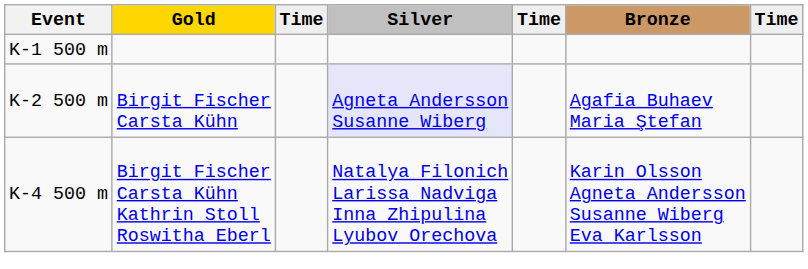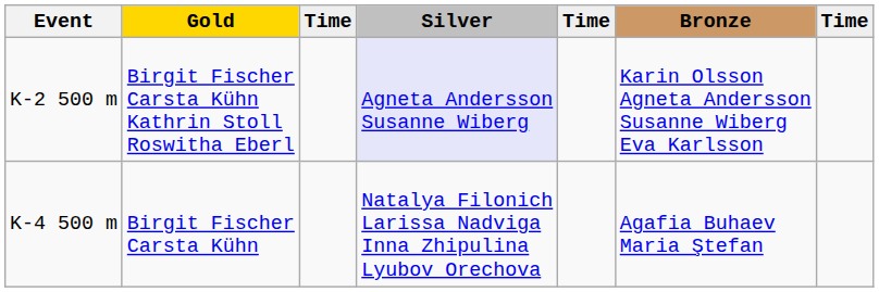- row: K-1 500 m
K-2 500 m | Gold: Birgit Fischer Carsta Kühn -> Birgit Fischer Carsta Kühn Kathrin Stoll Roswitha Eberl
K-2 500 m | Bronze: Agafia Buhaev Maria Ştefan -> Karin Olsson Agneta Andersson Susanne Wiberg Eva Karlsson
K-4 500 m | Gold: Birgit Fischer Carsta Kühn Kathrin Stoll Roswitha Eberl -> Birgit Fischer Carsta Kühn
K-4 500 m | Bronze: Karin Olsson Agneta Andersson Susanne Wiberg Eva Karlsson -> Agafia Buhaev Maria Ştefan
